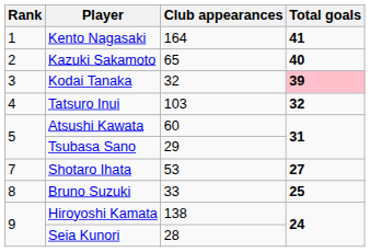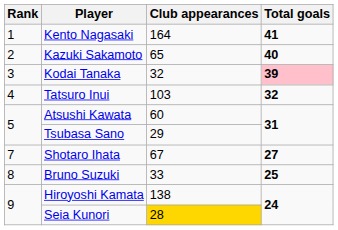Shotaro Ihata | Club appearances: 53 -> 67
Seia Kunori | Club appearances: no background -> gold background
